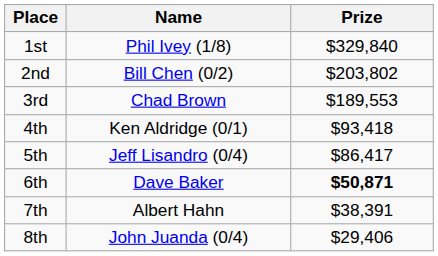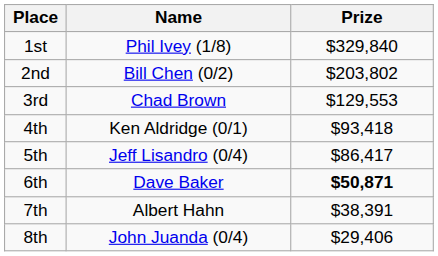3rd | Prize: $189,553 -> $129,553
